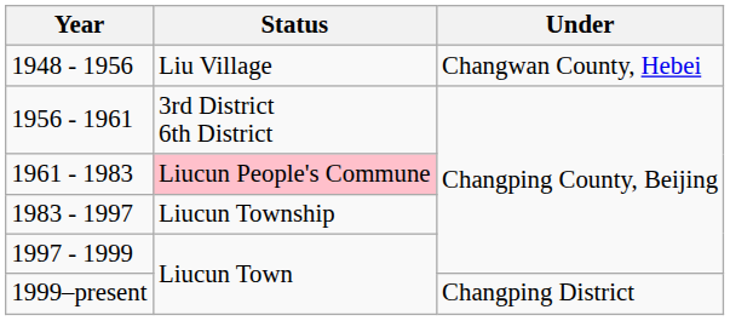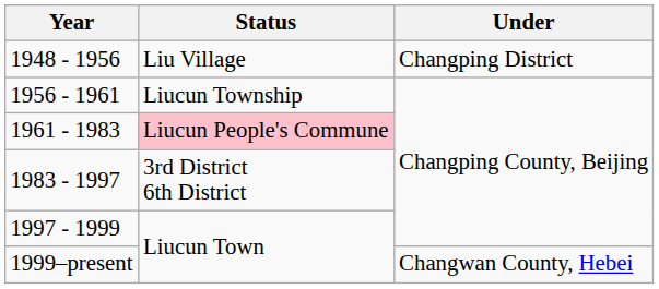1948 - 1956 | Under: Changwan County, Hebei -> Changping District
1956 - 1961 | Status: 3rd District 6th District -> Liucun Township
1983 - 1997 | Status: Liucun Township -> 3rd District 6th District
1999–present | Under: Changping District -> Changwan County, Hebei
